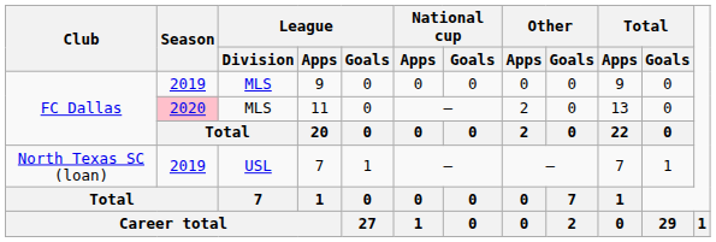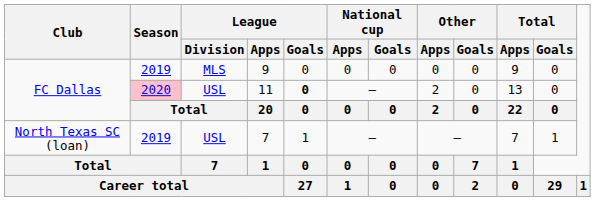11 | League / Division: MLS -> USL
11 | League / Goals: normal -> bold
